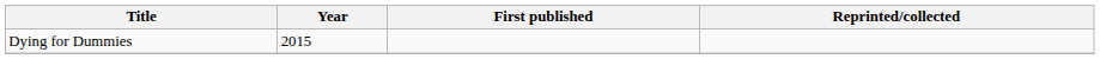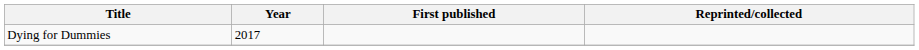Dying for Dummies | Year: 2015 -> 2017
